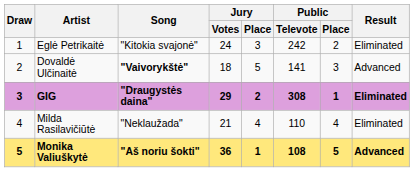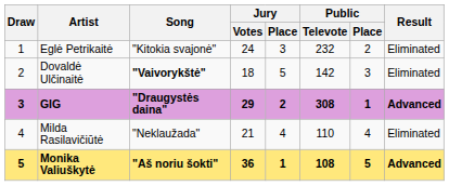Eglė Petrikaitė | Public / Televote: 242 -> 232
Dovaldė Ulčinaitė | Public / Televote: 141 -> 142
Dovaldė Ulčinaitė | Result: Advanced -> Eliminated
GIG | Result: Eliminated -> Advanced
